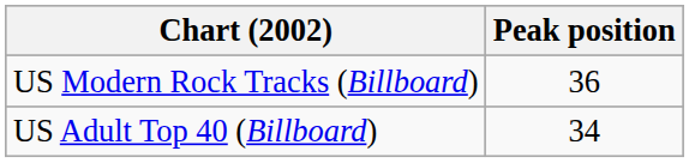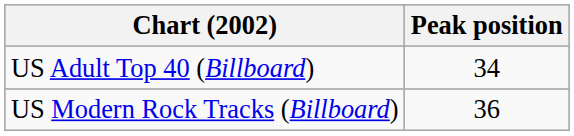rows swapped: US Adult Top 40 (Billboard) <-> US Modern Rock Tracks (Billboard)
